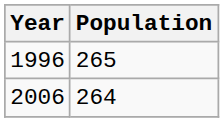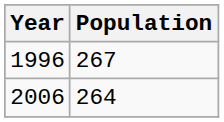1996 | Population: 265 -> 267
